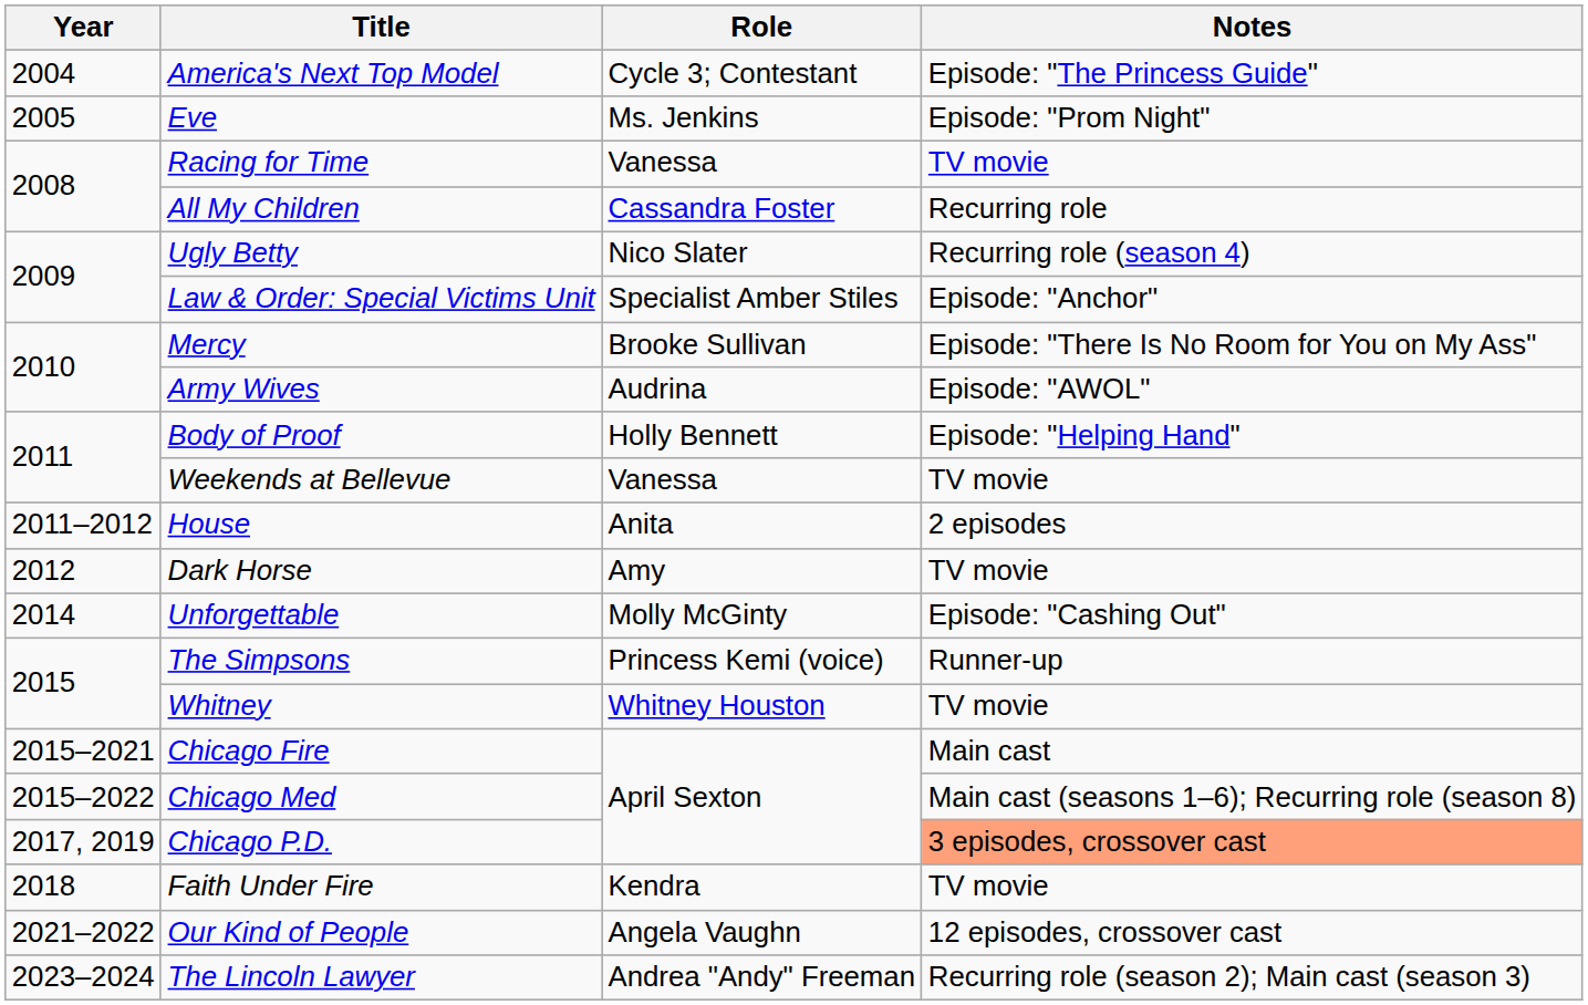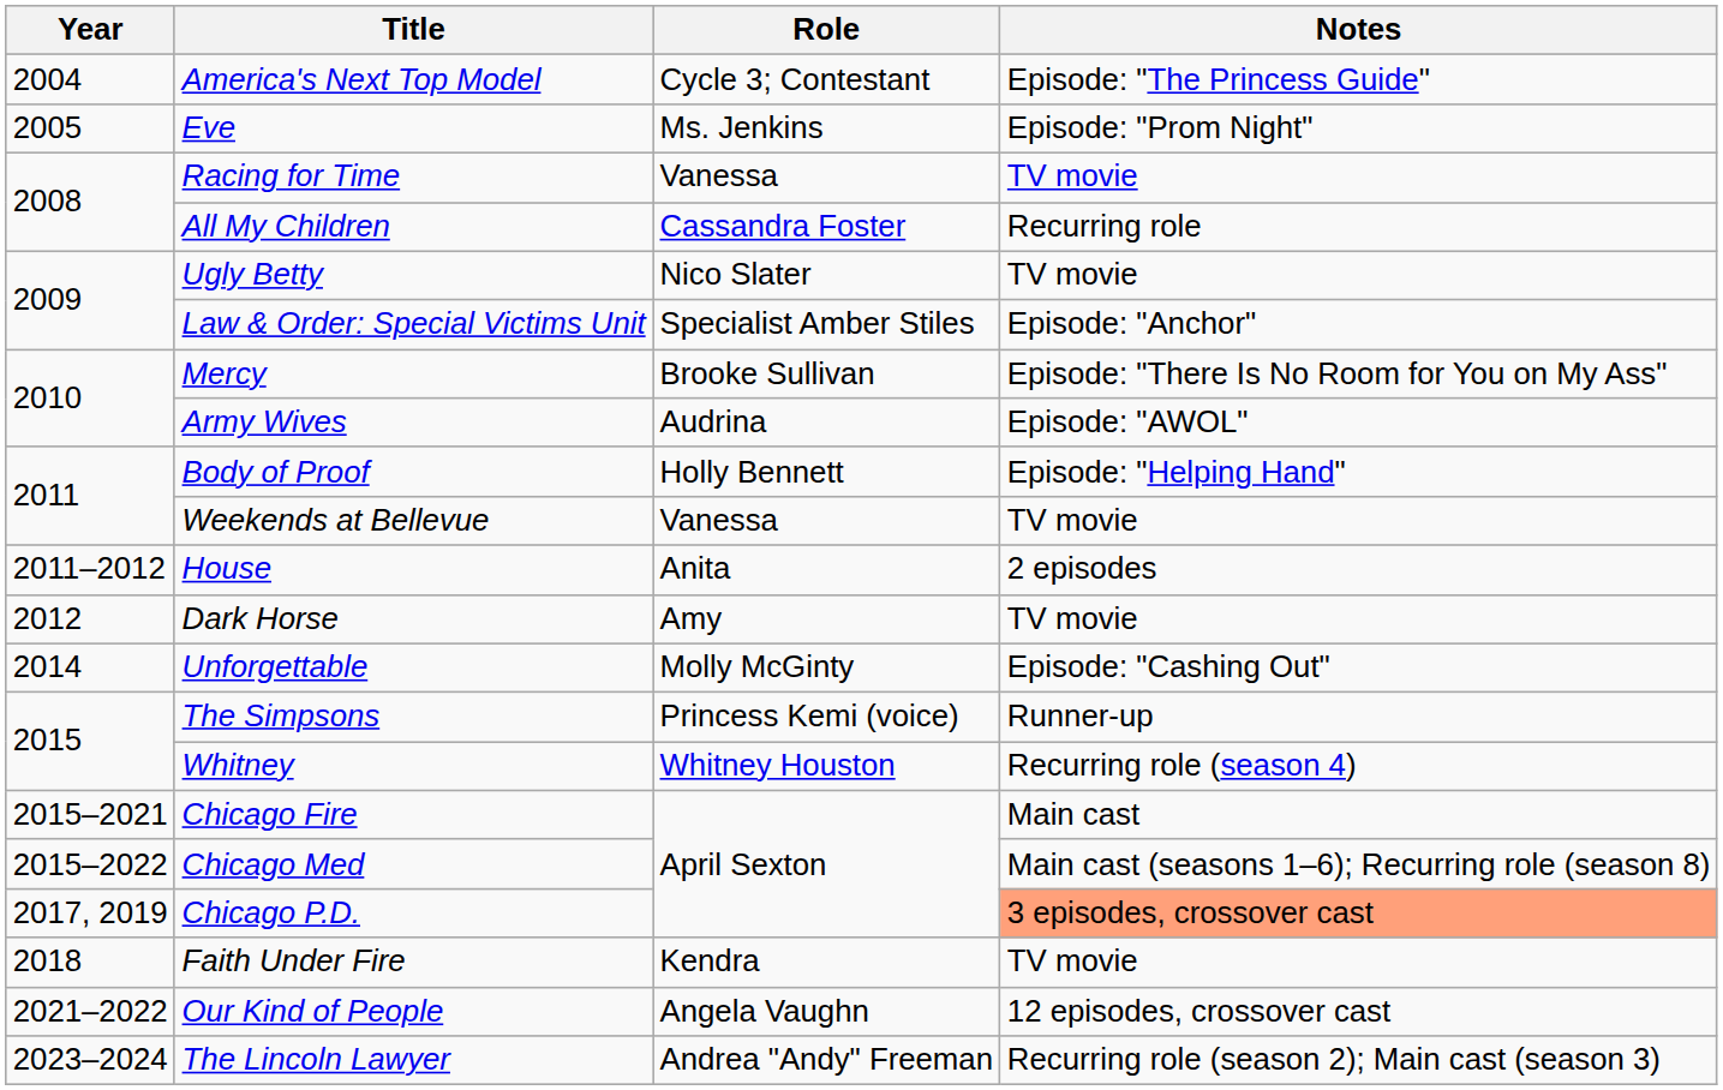Ugly Betty | Notes: Recurring role (season 4) -> TV movie
Whitney | Notes: TV movie -> Recurring role (season 4)
